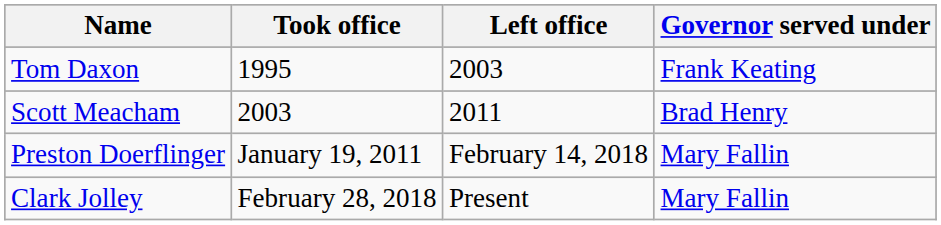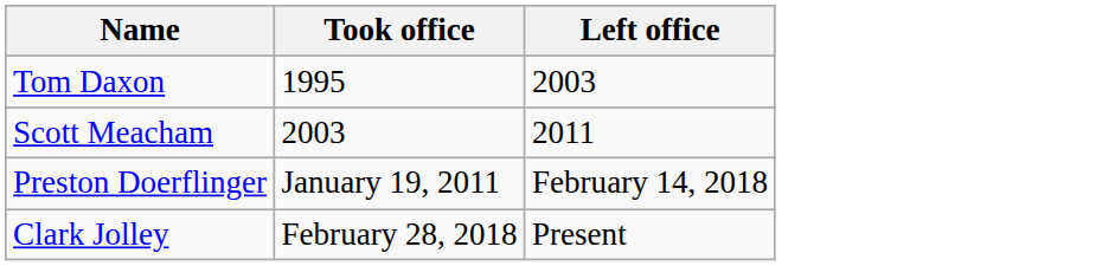- column: Governor served under | Frank Keating | Brad Henry | Mary Fallin | Mary Fallin
